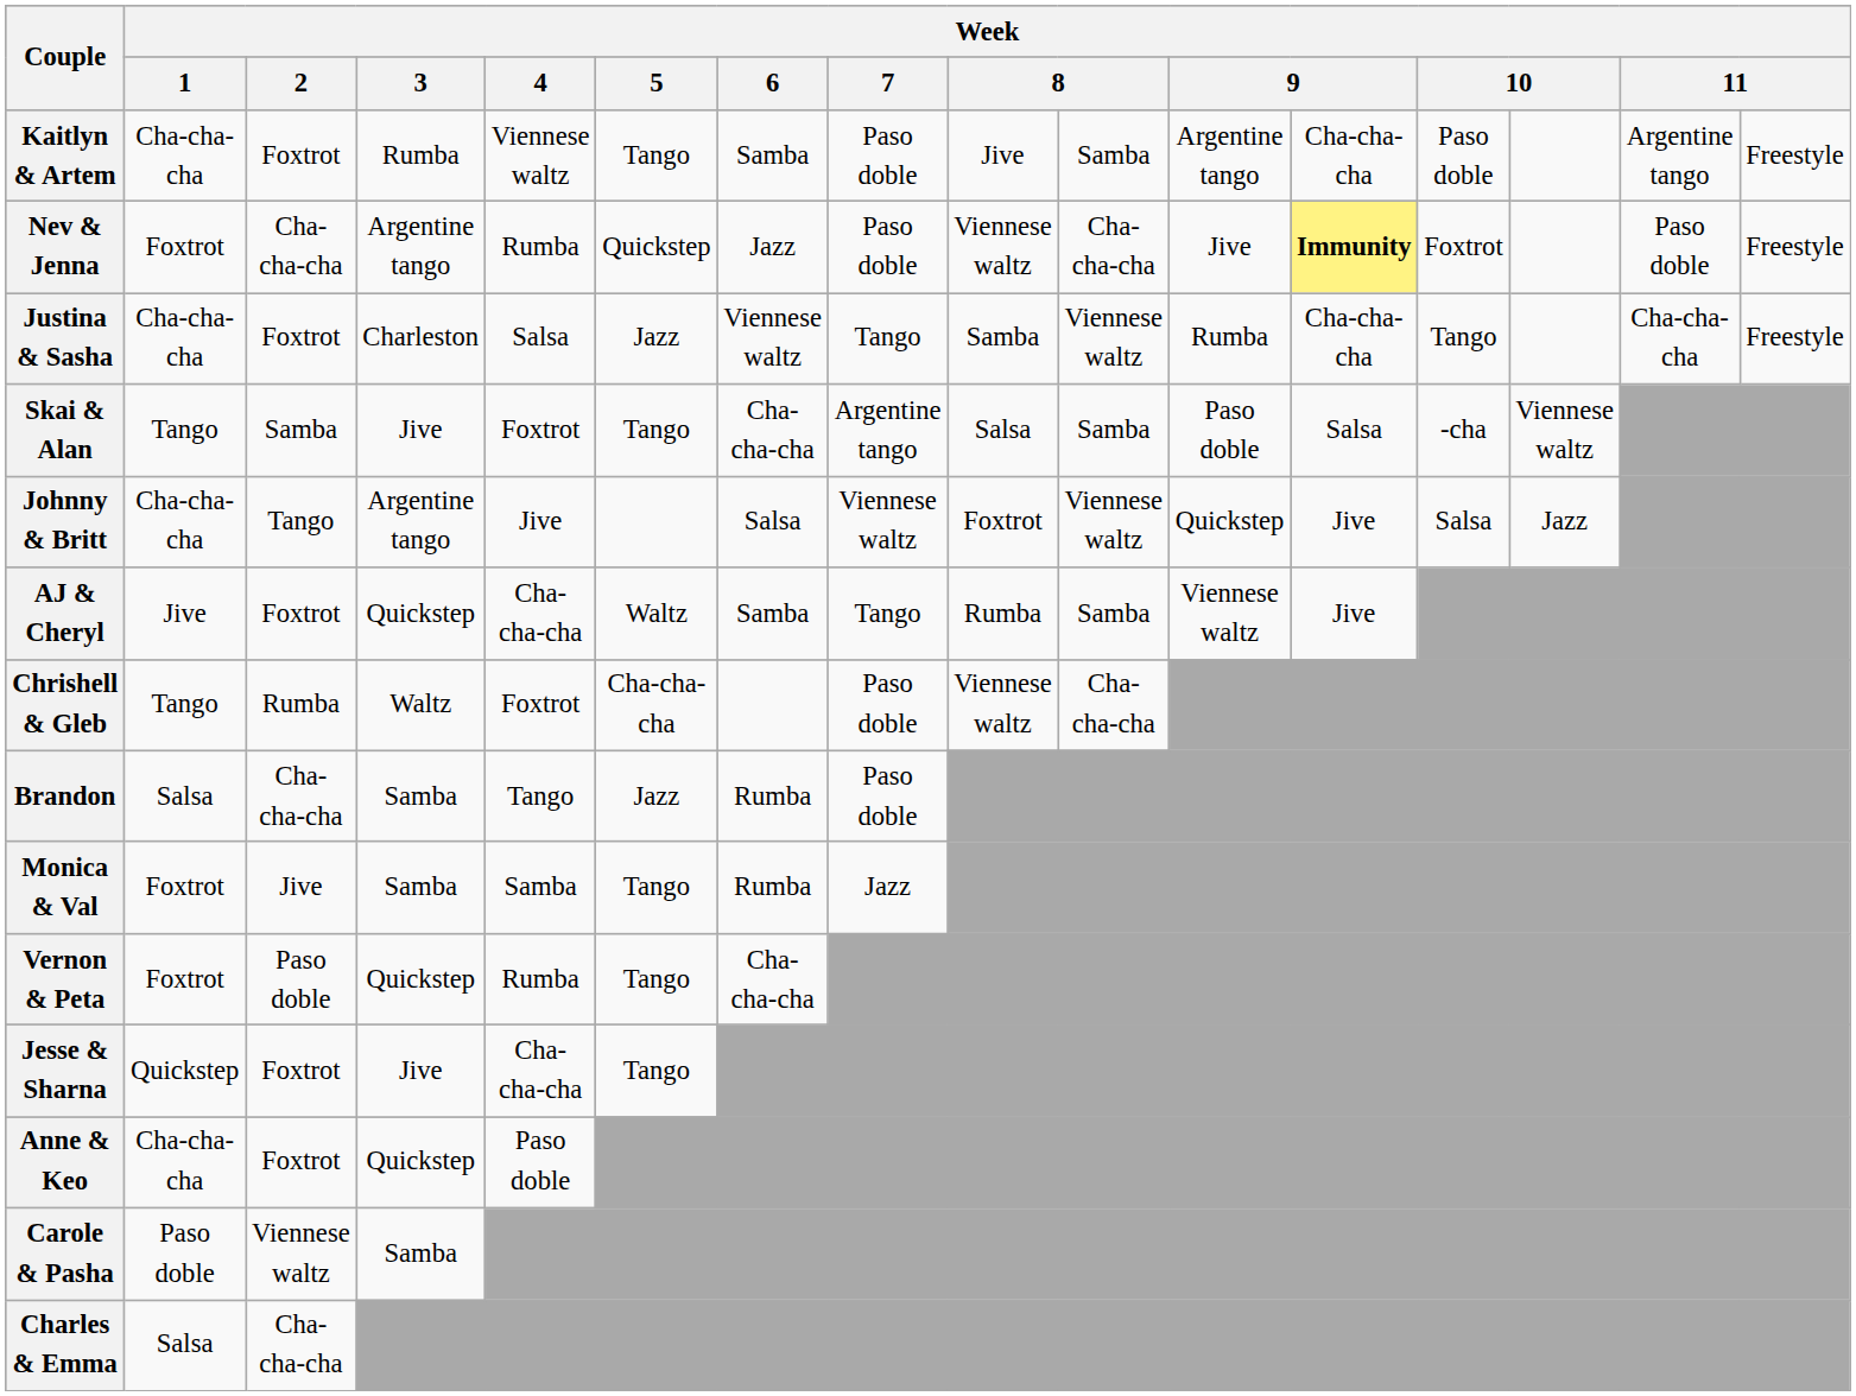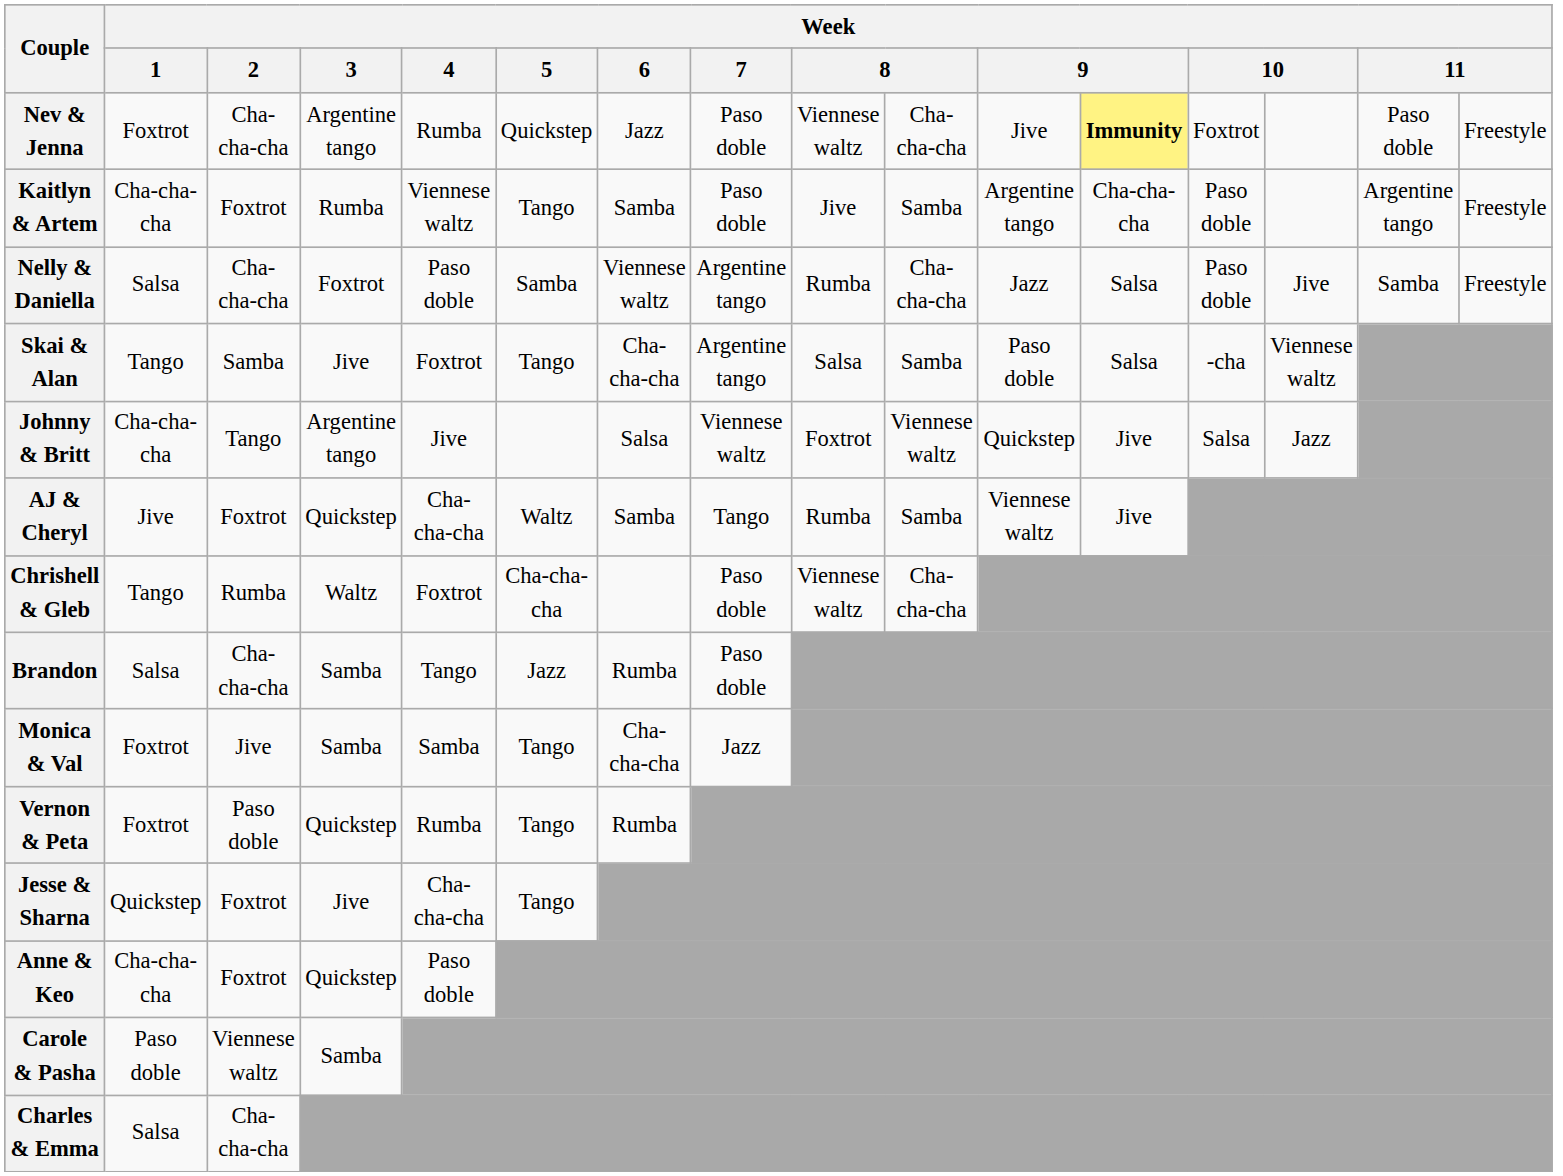rows swapped: Kaitlyn & Artem <-> Nev & Jenna
+ row: Nelly & Daniella | Salsa | Cha-cha-cha | Foxtrot | Paso doble | Samba | Viennese waltz | Argentine tango | Rumba | Cha-cha-cha | Jazz | Salsa | Paso doble | Jive | Samba | Freestyle
- row: Justina & Sasha | Cha-cha-cha | Foxtrot | Charleston | Salsa | Jazz | Viennese waltz | Tango | Samba | Viennese waltz | Rumba | Cha-cha-cha | Tango | Cha-cha-cha | Freestyle
Monica & Val | Week / 6: Rumba -> Cha-cha-cha
Vernon & Peta | Week / 6: Cha-cha-cha -> Rumba
